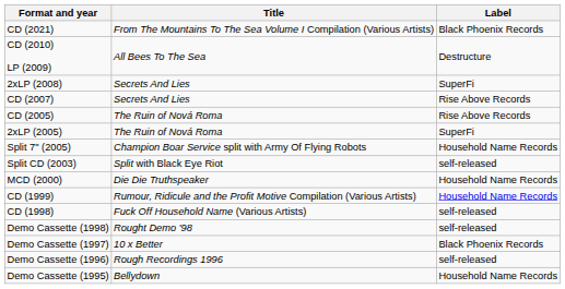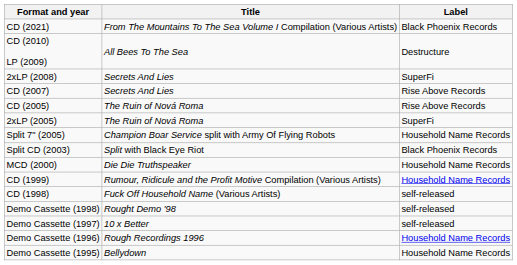Split CD (2003) | Label: self-released -> Black Phoenix Records
Demo Cassette (1997) | Label: Black Phoenix Records -> self-released
Demo Cassette (1996) | Label: self-released -> Household Name Records
